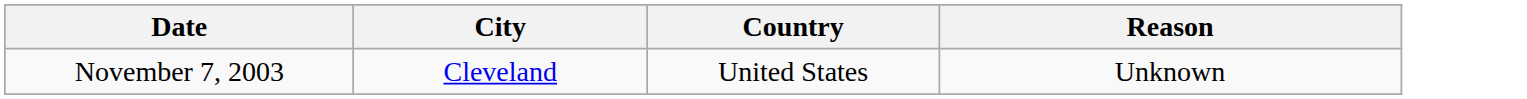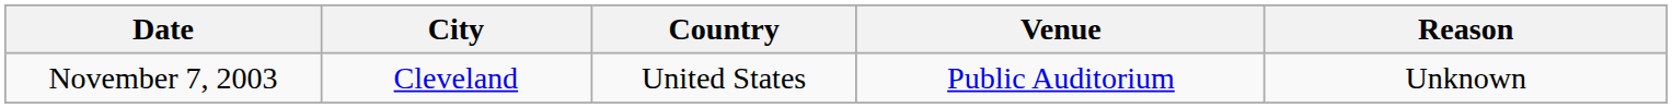+ column: Venue | Public Auditorium
